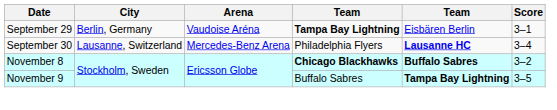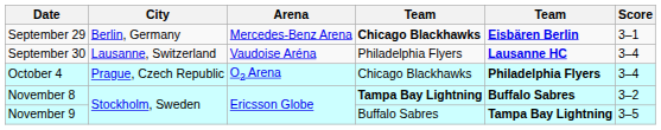September 29 | Arena: Vaudoise Aréna -> Mercedes-Benz Arena
September 29 | column 4: Tampa Bay Lightning -> Chicago Blackhawks
September 29 | column 5: normal -> bold
September 30 | Arena: Mercedes-Benz Arena -> Vaudoise Aréna
+ row: October 4 | Prague, Czech Republic | O2 Arena | Chicago Blackhawks | Philadelphia Flyers | 3–4
November 8 | column 4: Chicago Blackhawks -> Tampa Bay Lightning
